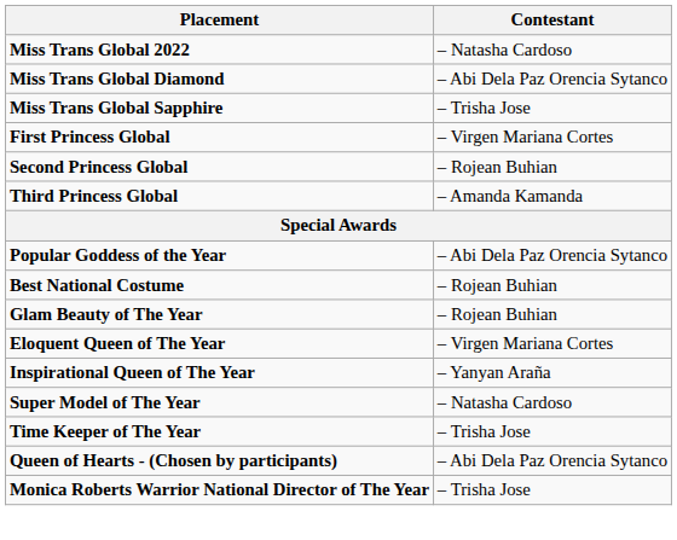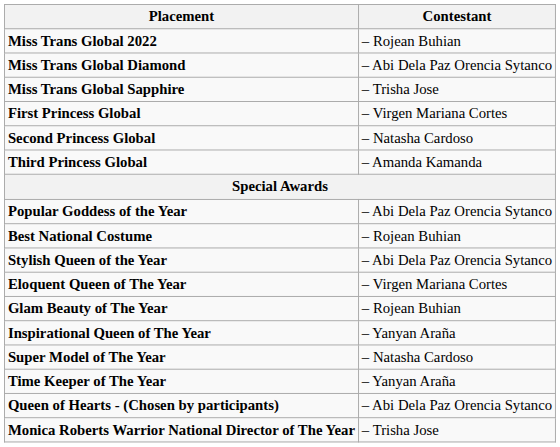Miss Trans Global 2022 | Contestant: – Natasha Cardoso -> – Rojean Buhian
Second Princess Global | Contestant: – Rojean Buhian -> – Natasha Cardoso
+ row: Stylish Queen of the Year | – Abi Dela Paz Orencia Sytanco
rows swapped: Eloquent Queen of The Year <-> Glam Beauty of The Year
Time Keeper of The Year | Contestant: – Trisha Jose -> – Yanyan Araña
